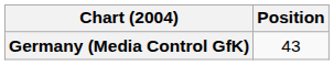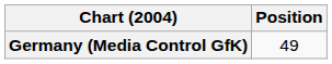Germany (Media Control GfK) | Position: 43 -> 49
